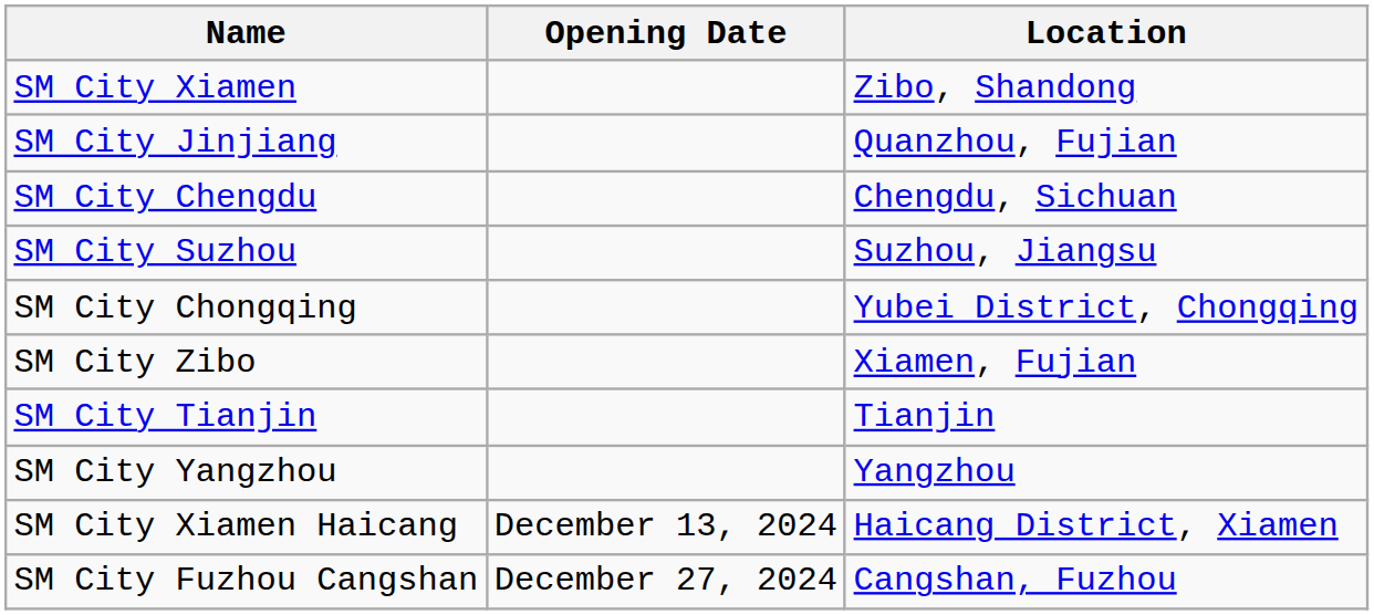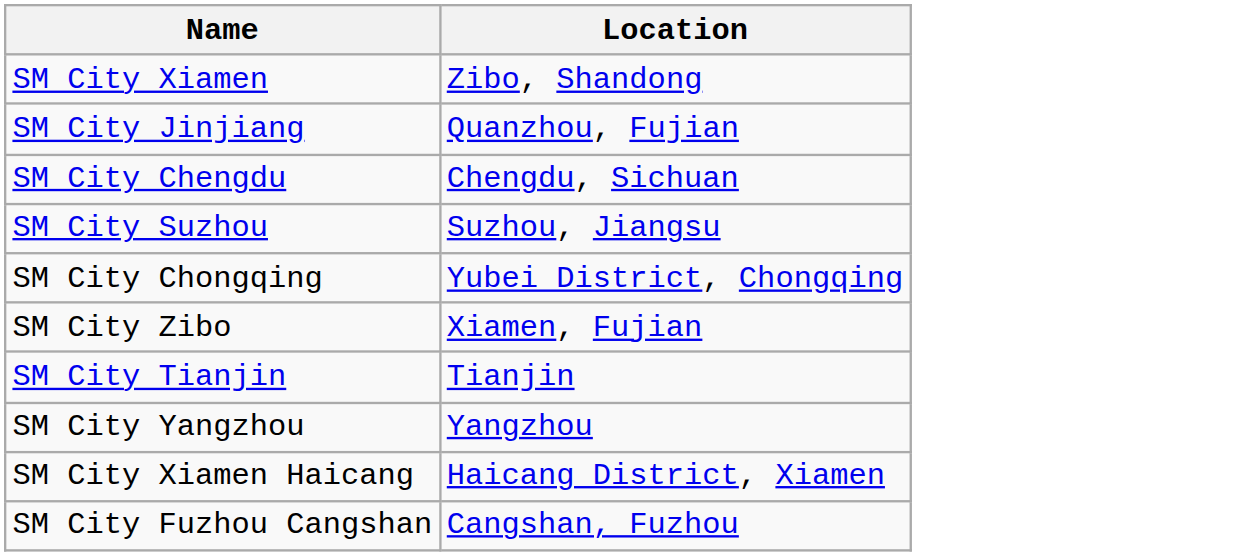- column: Opening Date | December 13, 2024 | December 27, 2024
